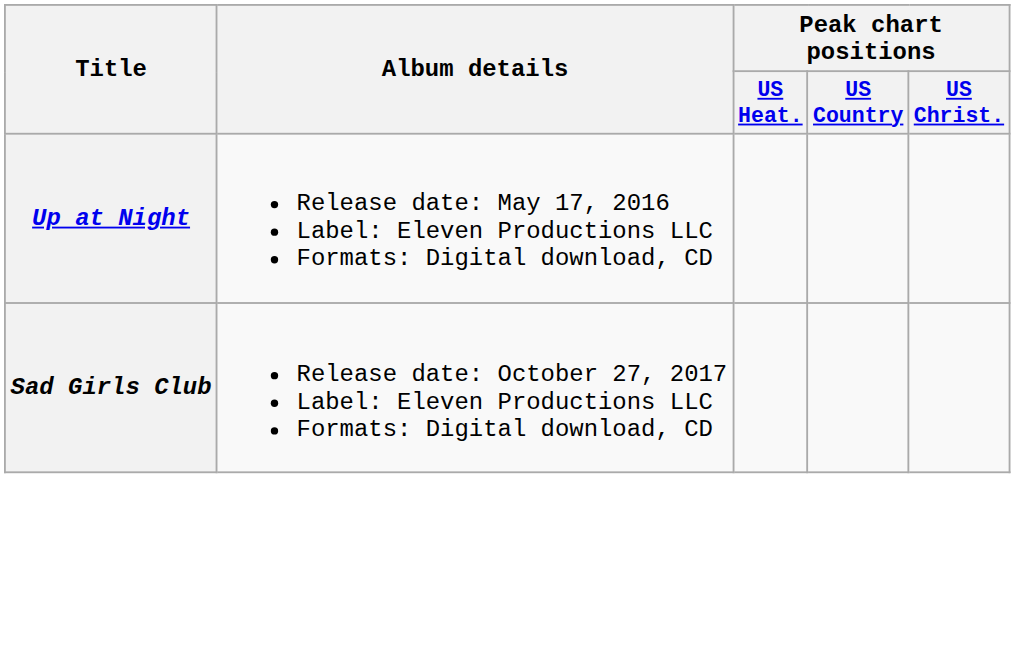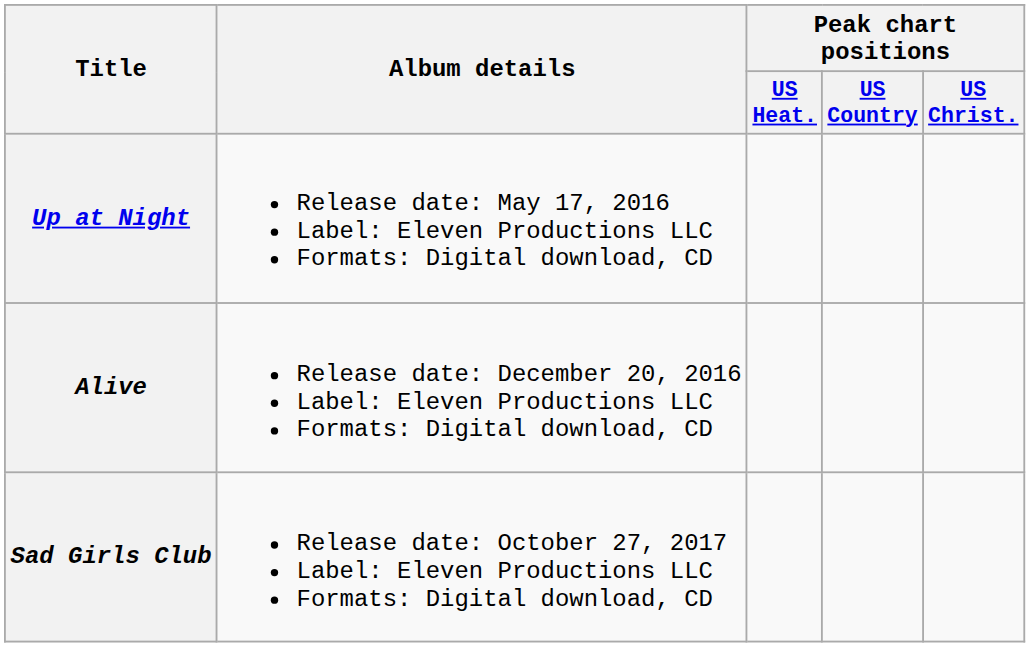+ row: Alive | Release date: December 20, 2016 Label: Eleven Productions LLC Formats: Digital download, CD
